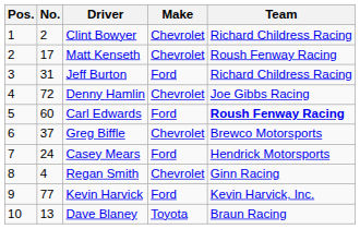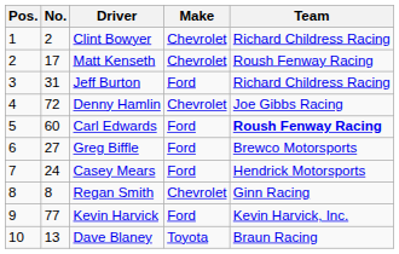Greg Biffle | No.: 37 -> 27
Greg Biffle | Make: Chevrolet -> Ford
Regan Smith | No.: 4 -> 8
